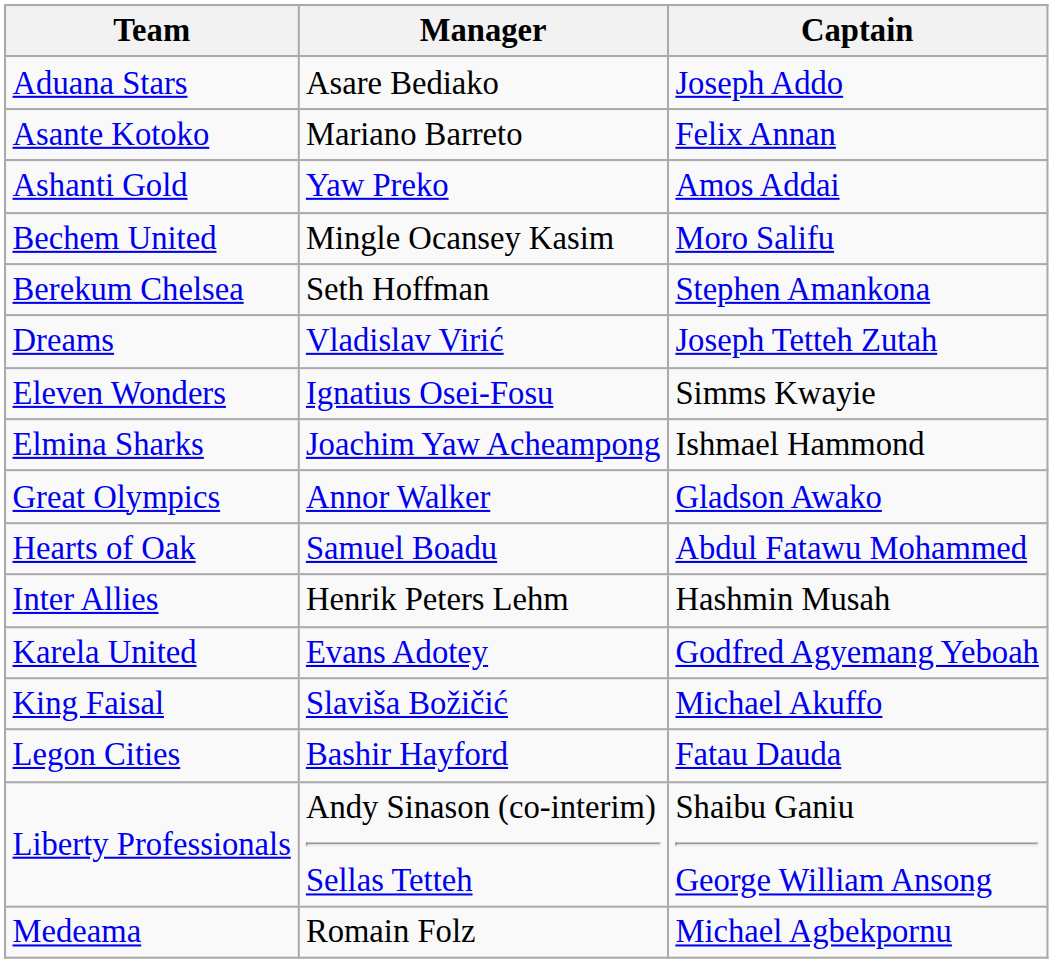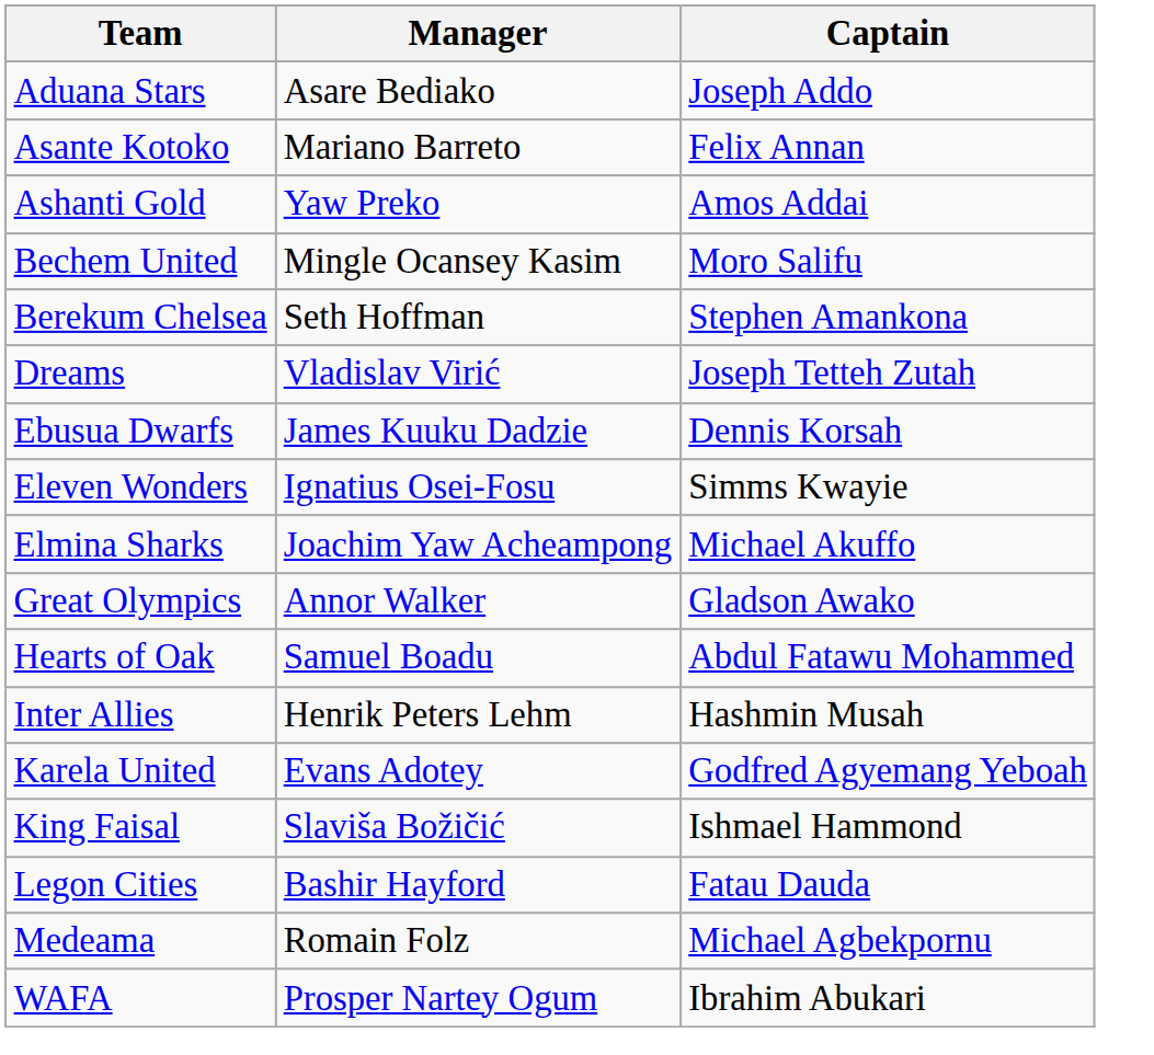+ row: Ebusua Dwarfs | James Kuuku Dadzie | Dennis Korsah
Elmina Sharks | Captain: Ishmael Hammond -> Michael Akuffo
King Faisal | Captain: Michael Akuffo -> Ishmael Hammond
- row: Liberty Professionals | Andy Sinason (co-interim) Sellas Tetteh | Shaibu Ganiu George William Ansong
+ row: WAFA | Prosper Nartey Ogum | Ibrahim Abukari
